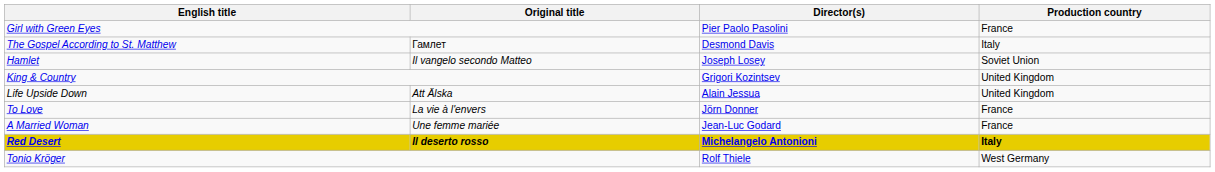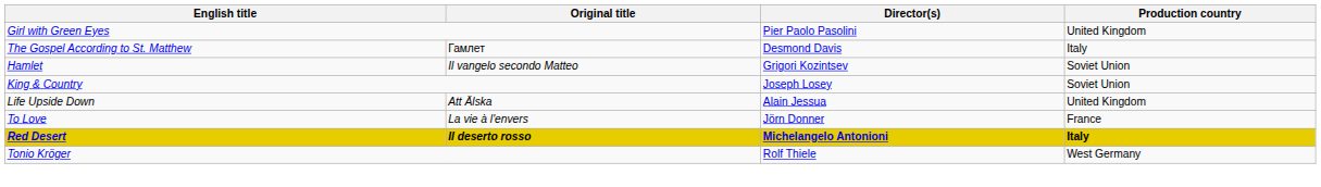Girl with Green Eyes | Production country: France -> United Kingdom
Hamlet | Director(s): Joseph Losey -> Grigori Kozintsev
King & Country | Director(s): Grigori Kozintsev -> Joseph Losey
King & Country | Production country: United Kingdom -> Soviet Union
- row: A Married Woman | Une femme mariée | Jean-Luc Godard | France
